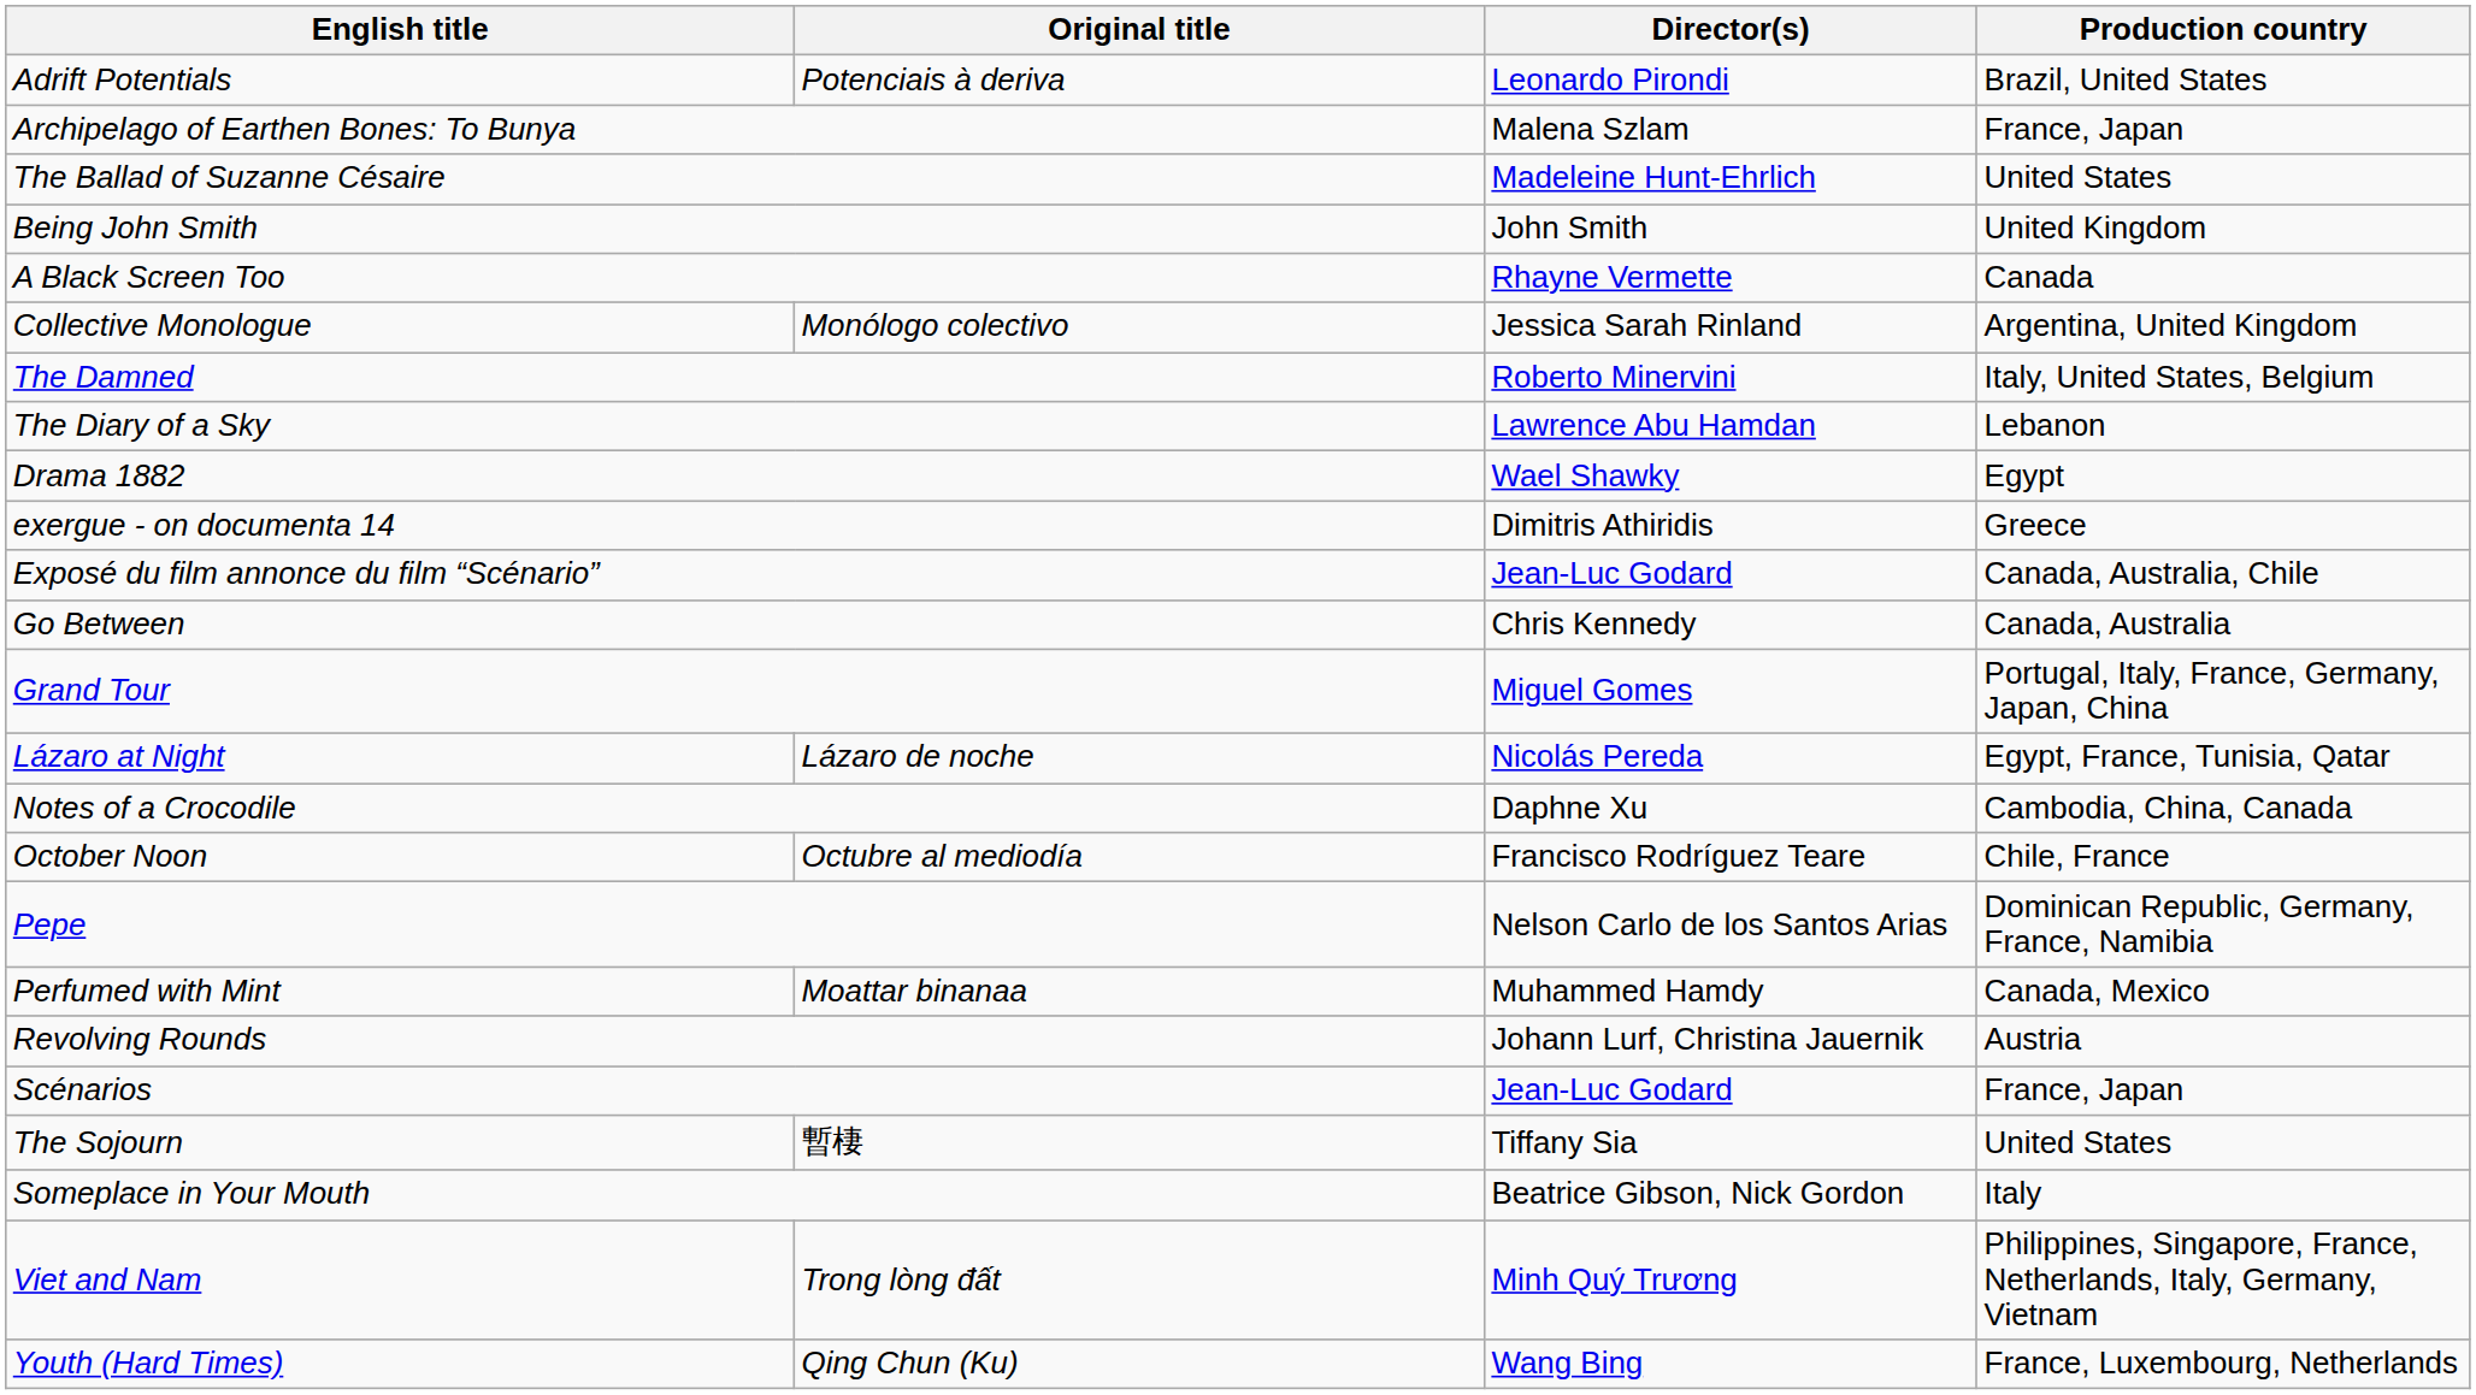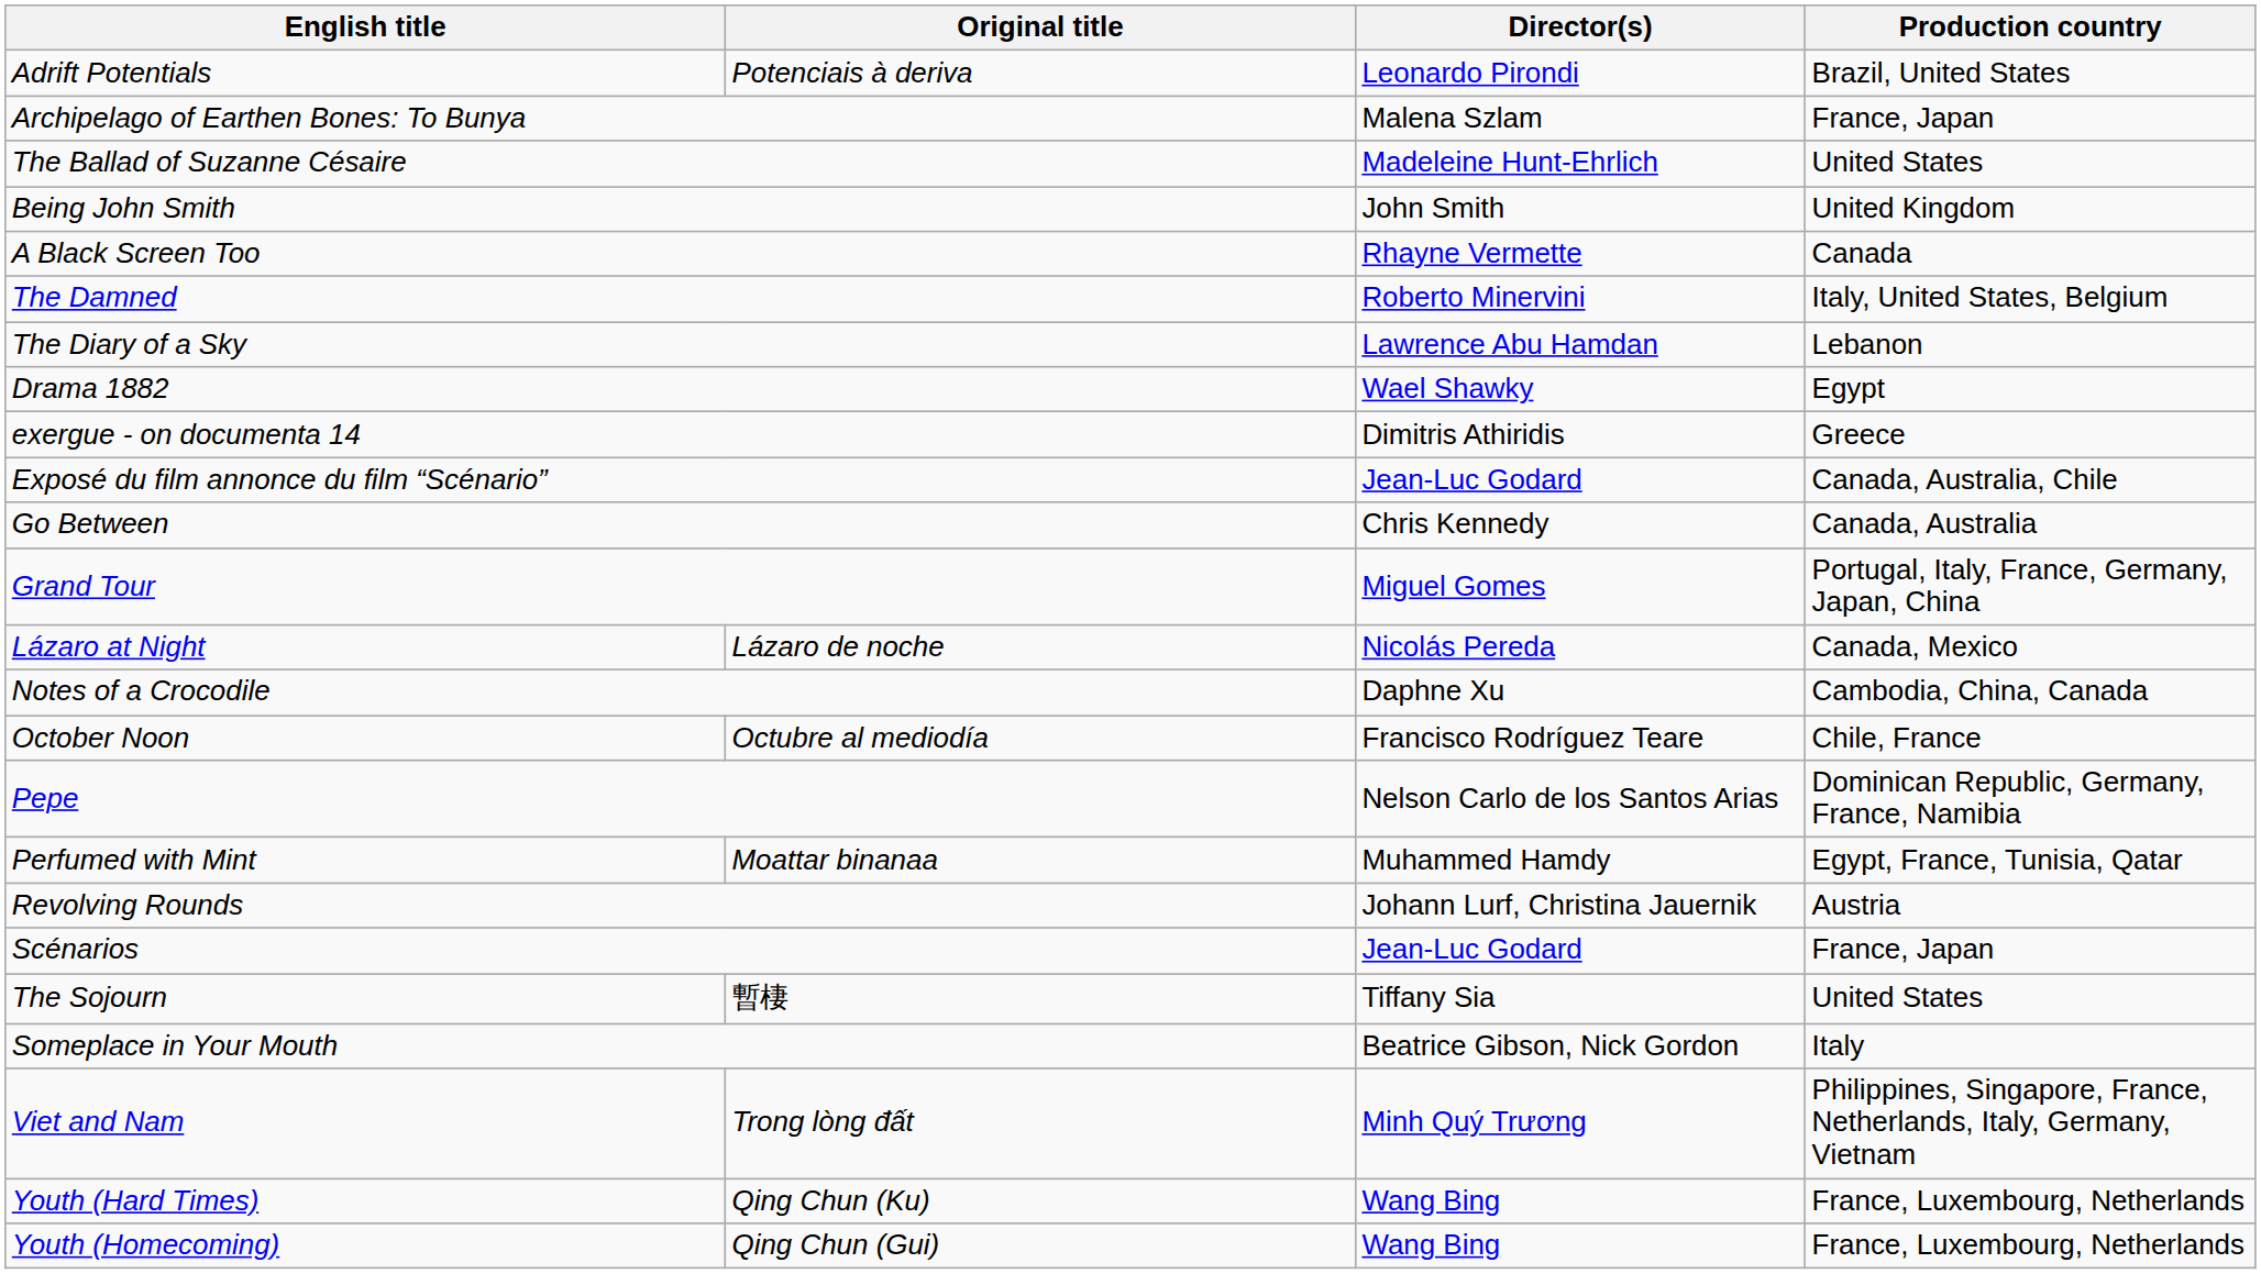- row: Collective Monologue | Monólogo colectivo | Jessica Sarah Rinland | Argentina, United Kingdom
Lázaro at Night | Production country: Egypt, France, Tunisia, Qatar -> Canada, Mexico
Perfumed with Mint | Production country: Canada, Mexico -> Egypt, France, Tunisia, Qatar
+ row: Youth (Homecoming) | Qing Chun (Gui) | Wang Bing | France, Luxembourg, Netherlands
